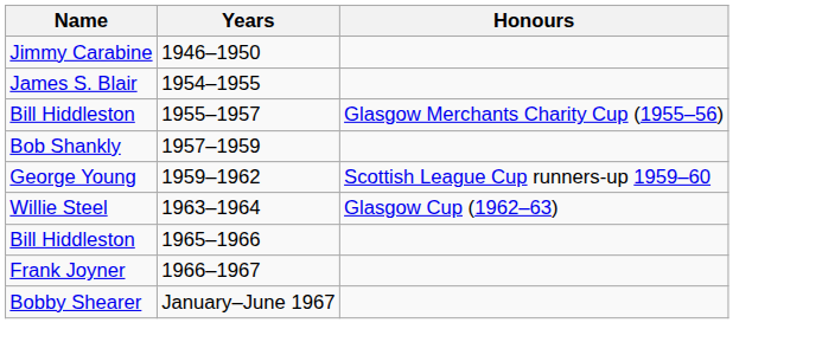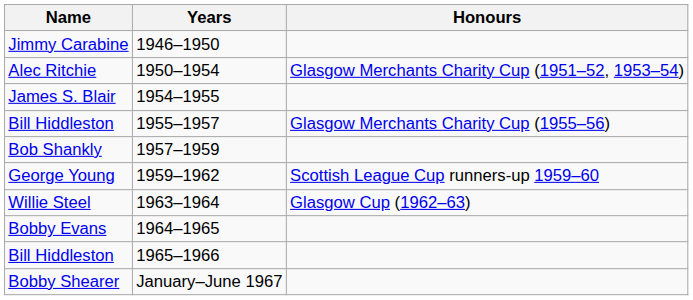+ row: Alec Ritchie | 1950–1954 | Glasgow Merchants Charity Cup (1951–52, 1953–54)
+ row: Bobby Evans | 1964–1965
- row: Frank Joyner | 1966–1967
